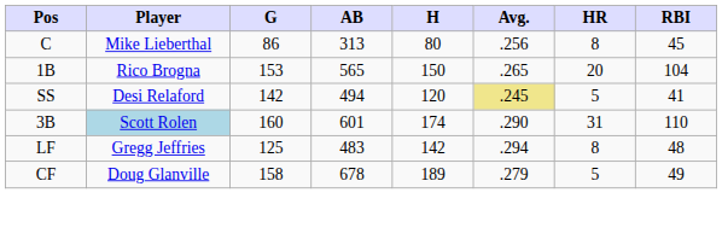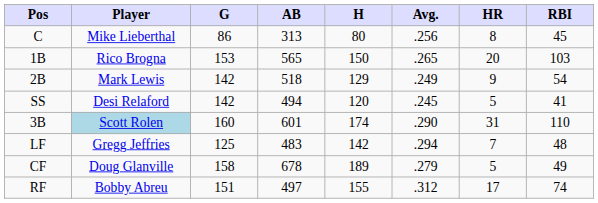1B | RBI: 104 -> 103
+ row: 2B | Mark Lewis | 142 | 518 | 129 | .249 | 9 | 54
SS | Avg.: khaki background -> no background
LF | HR: 8 -> 7
+ row: RF | Bobby Abreu | 151 | 497 | 155 | .312 | 17 | 74
